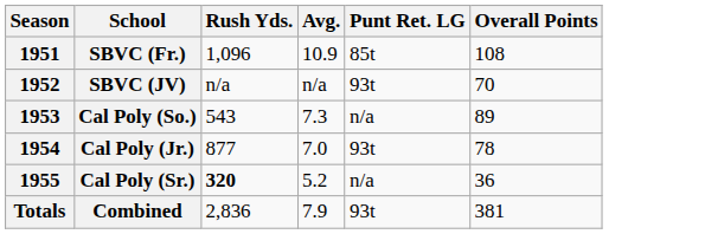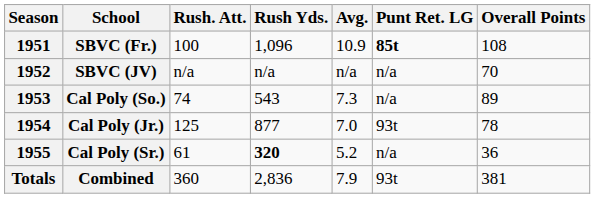+ column: Rush. Att. | 100 | n/a | 74 | 125 | 61 | 360
SBVC (Fr.) | Punt Ret. LG: normal -> bold
SBVC (JV) | Punt Ret. LG: 93t -> n/a
